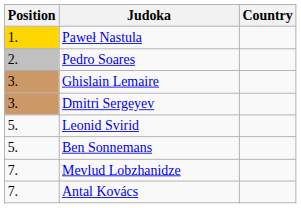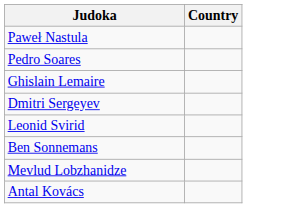- column: Position | 1. | 2. | 3. | 3. | 5. | 5. | 7. | 7.
